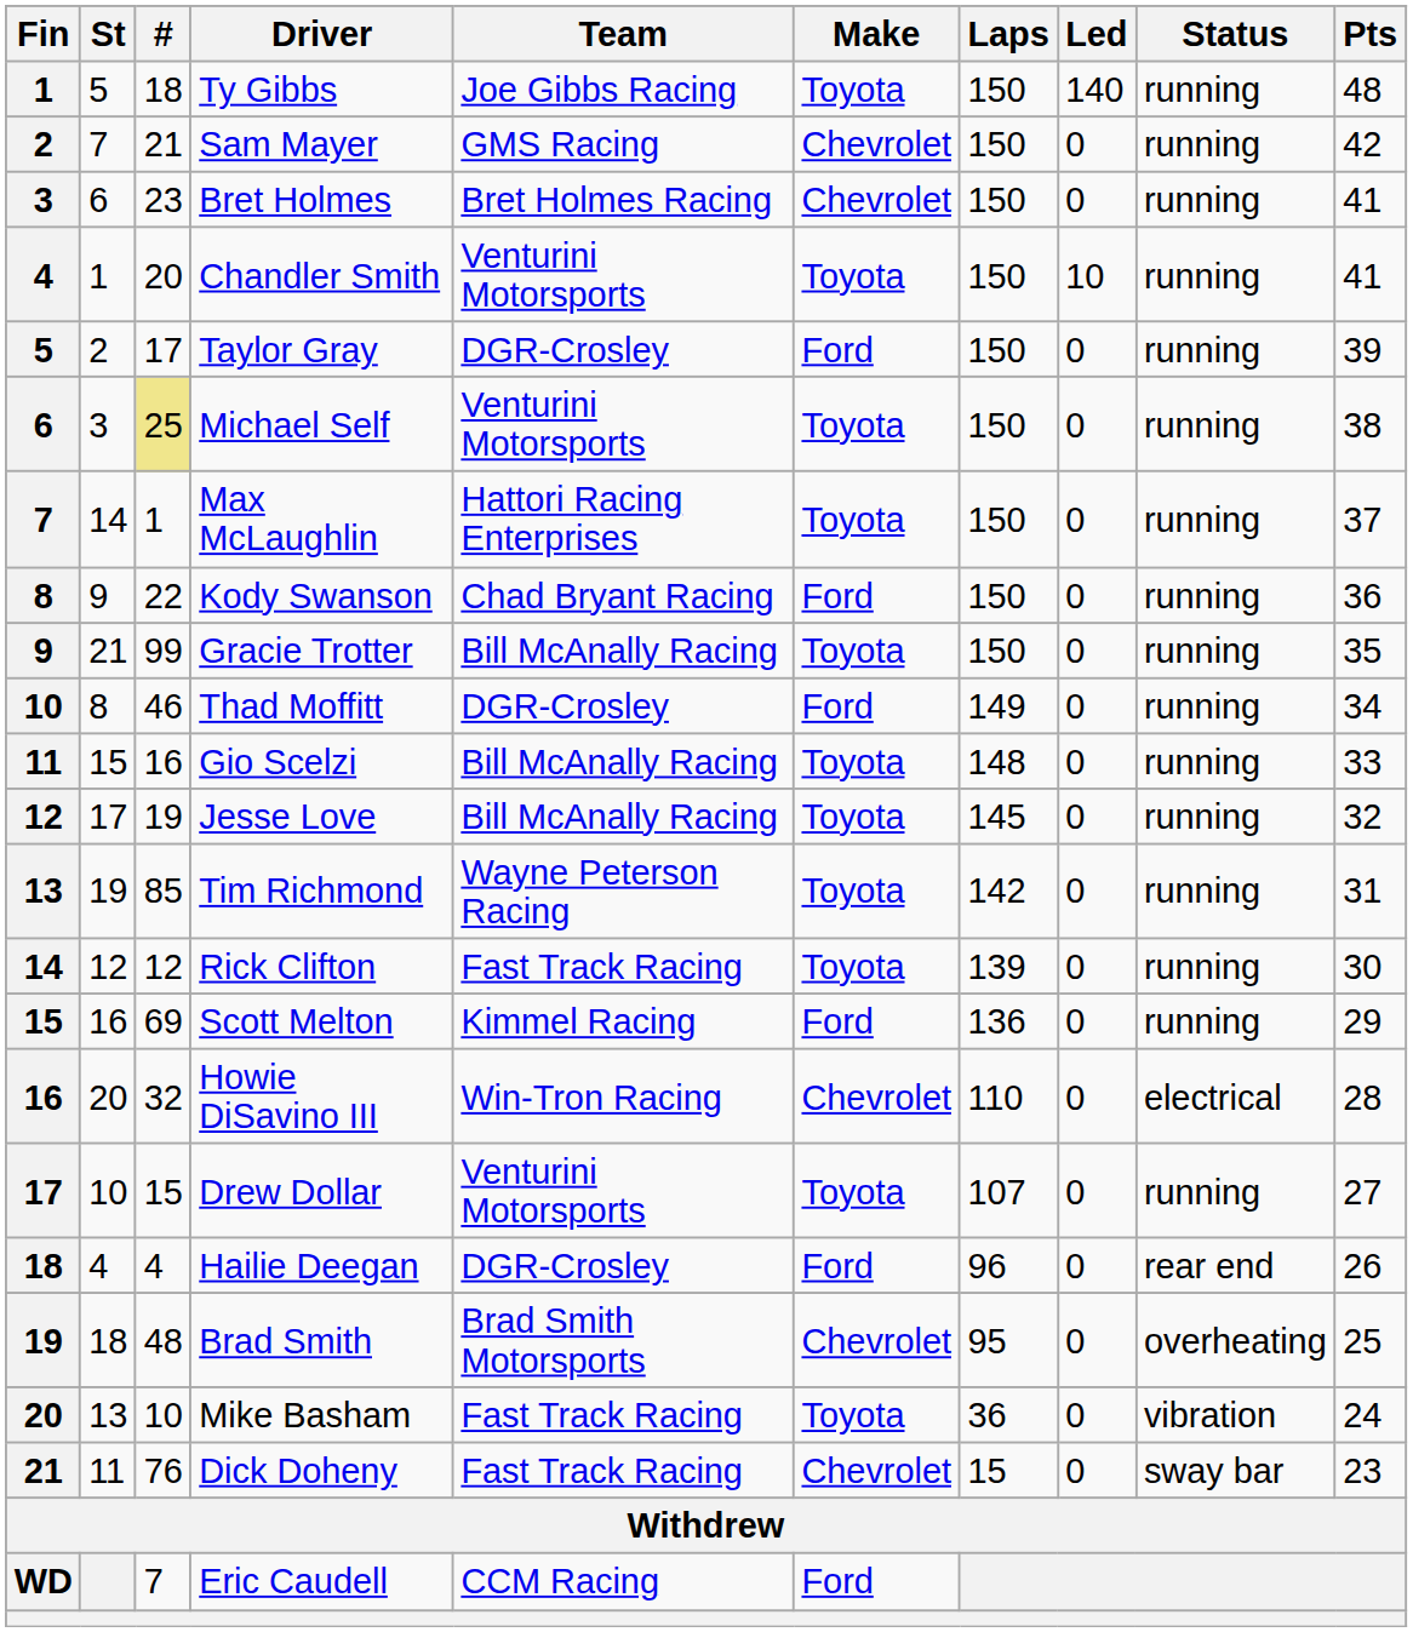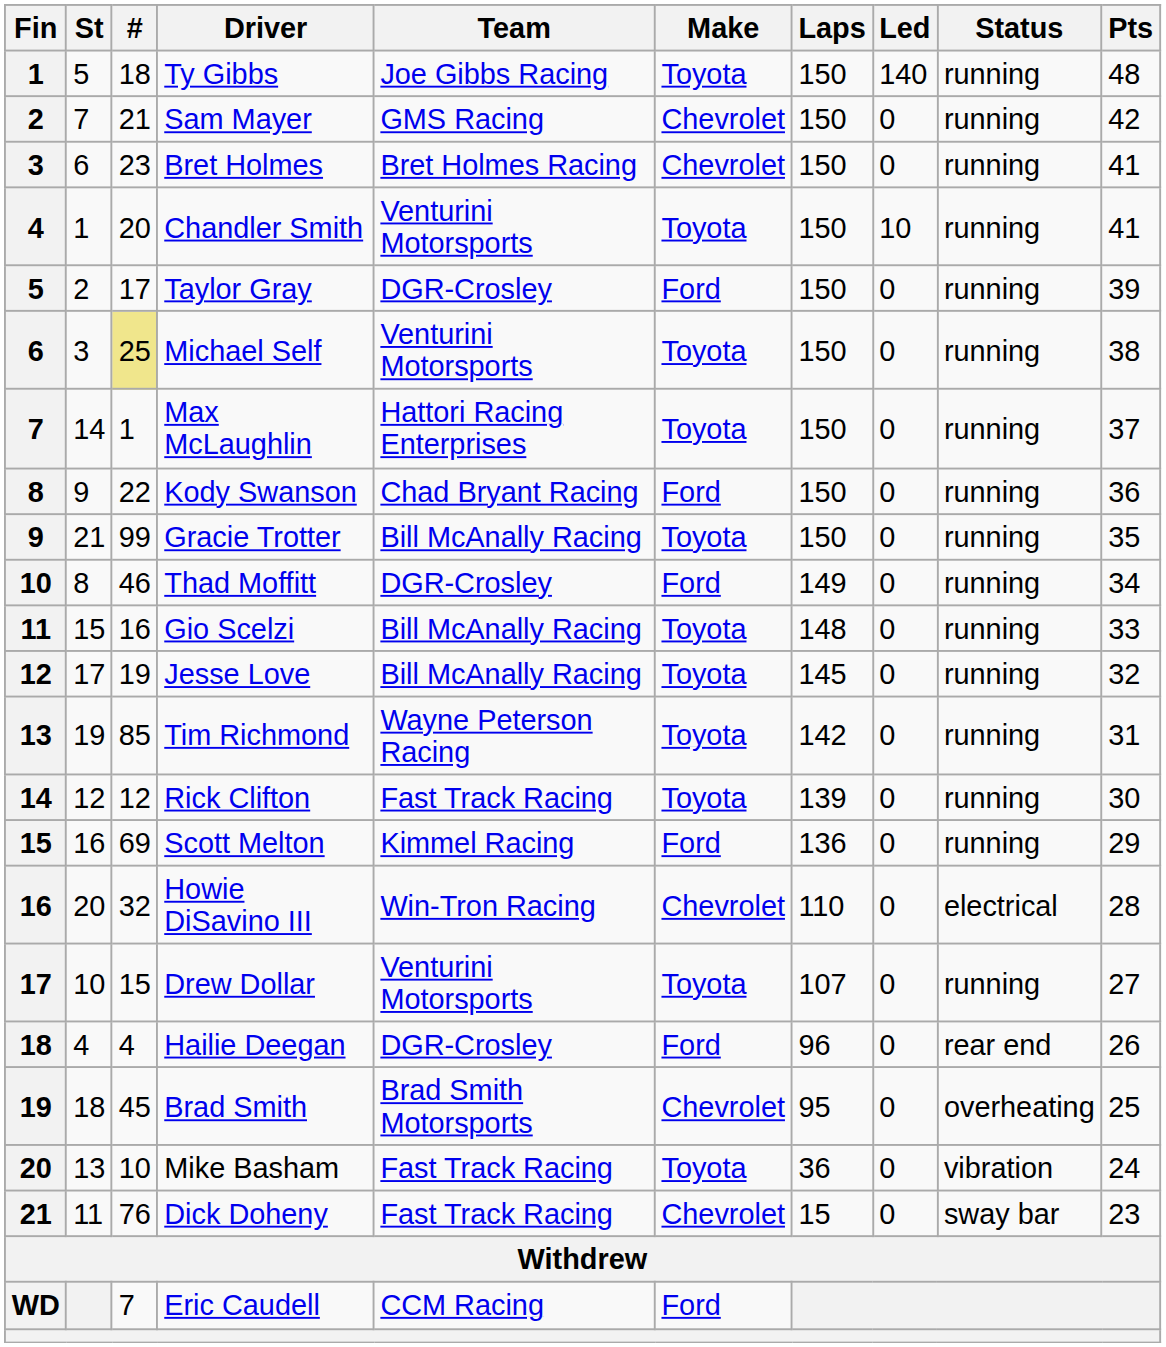Brad Smith | #: 48 -> 45
